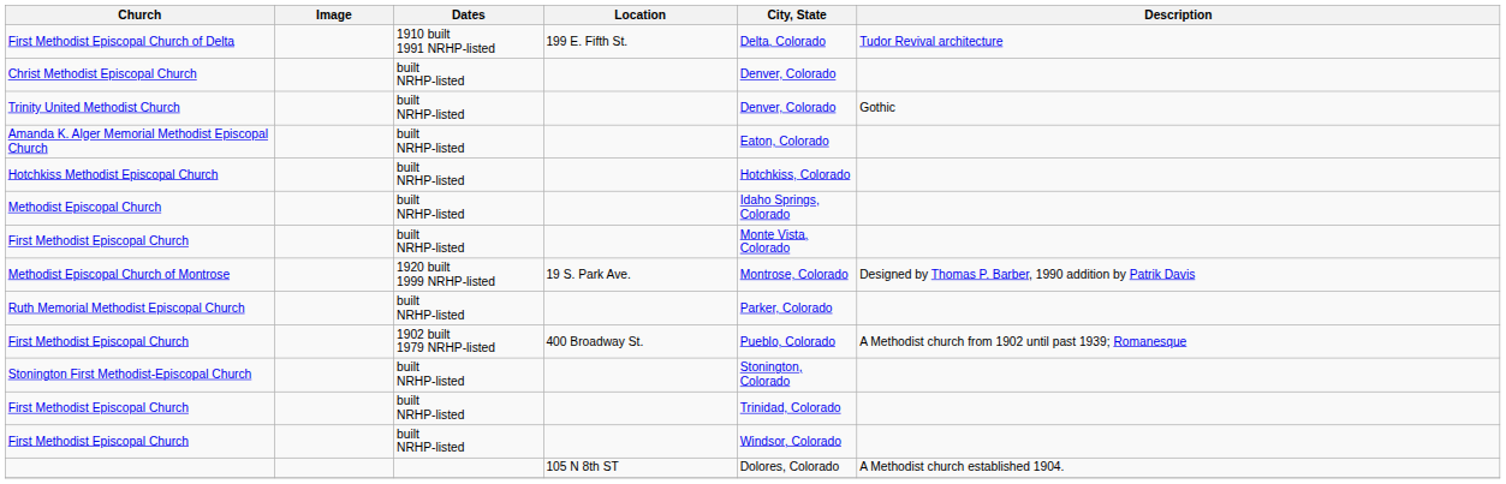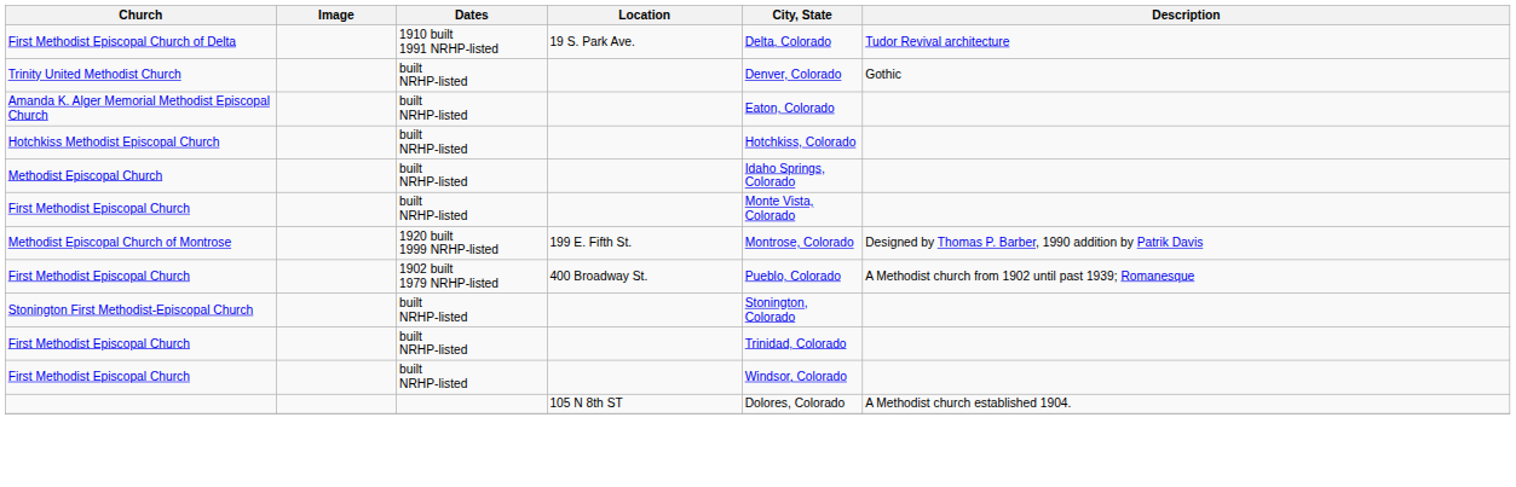First Methodist Episcopal Church of Delta | Location: 199 E. Fifth St. -> 19 S. Park Ave.
- row: Christ Methodist Episcopal Church | built NRHP-listed | Denver, Colorado
Methodist Episcopal Church of Montrose | Location: 19 S. Park Ave. -> 199 E. Fifth St.
- row: Ruth Memorial Methodist Episcopal Church | built NRHP-listed | Parker, Colorado
